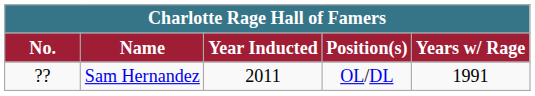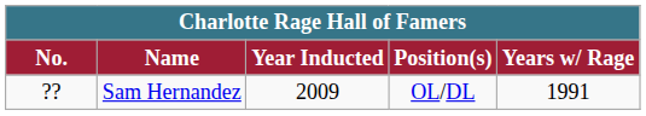Sam Hernandez | Year Inducted: 2011 -> 2009
